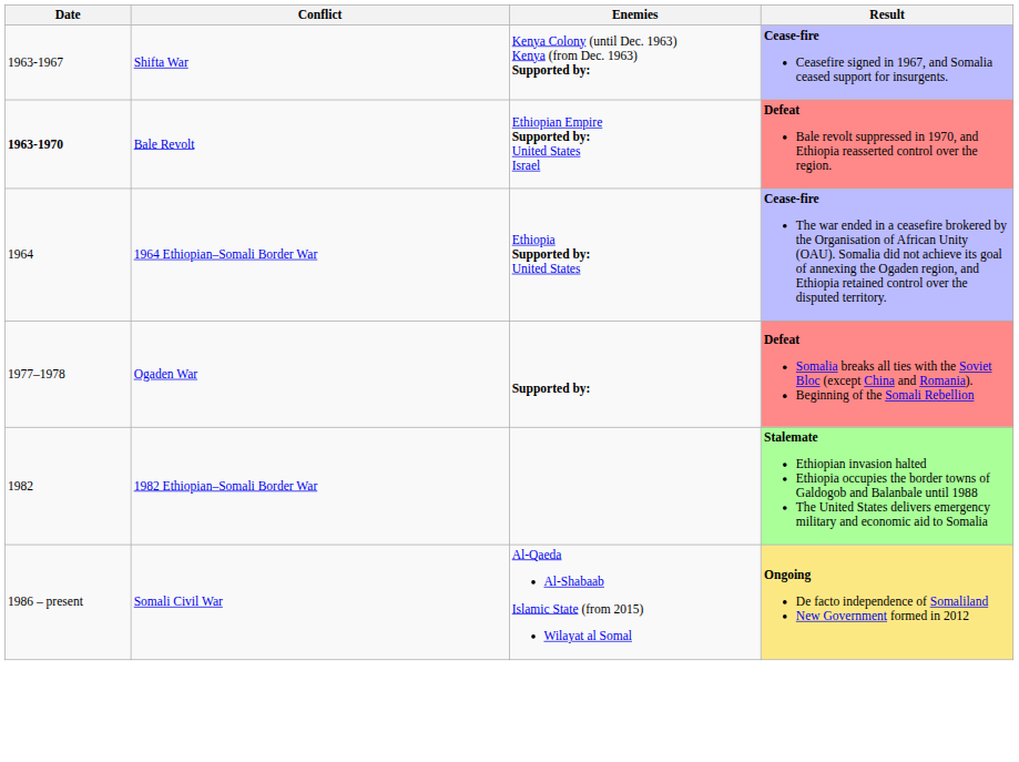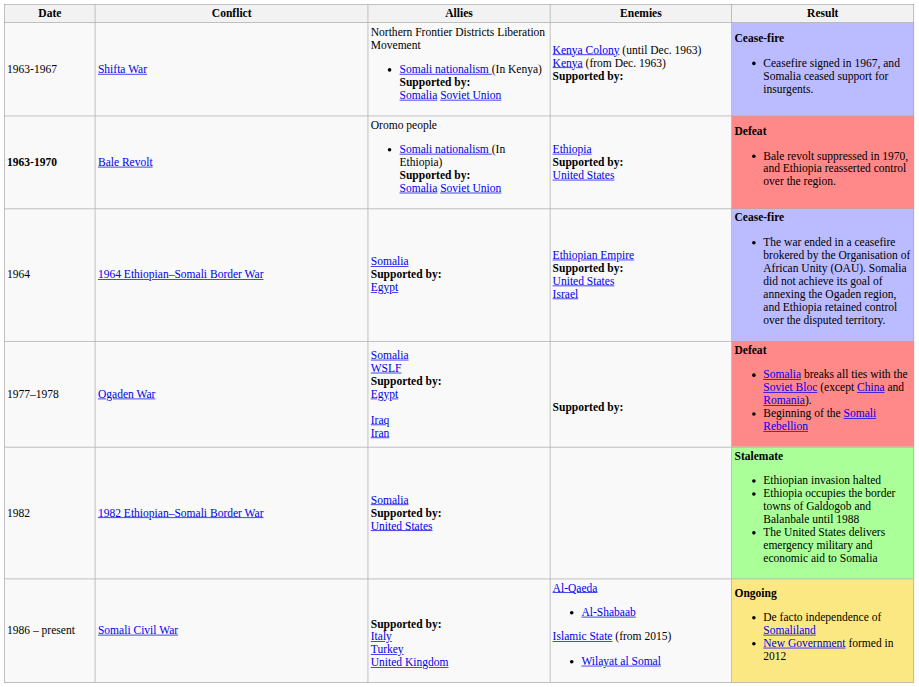+ column: Allies | Northern Frontier Districts Liberation Movement Somali nationalism (In Kenya) Supported by: Somalia Soviet Union | Oromo people Somali nationalism (In Ethiopia) Supported by: Somalia Soviet Union | Somalia Supported by: Egypt | Somalia WSLF Supported by: Egypt Iraq Iran | Somalia Supported by: United States | Supported by: Italy Turkey United Kingdom
Bale Revolt | Enemies: Ethiopian Empire Supported by: United States Israel -> Ethiopia Supported by: United States
1964 Ethiopian–Somali Border War | Enemies: Ethiopia Supported by: United States -> Ethiopian Empire Supported by: United States Israel
